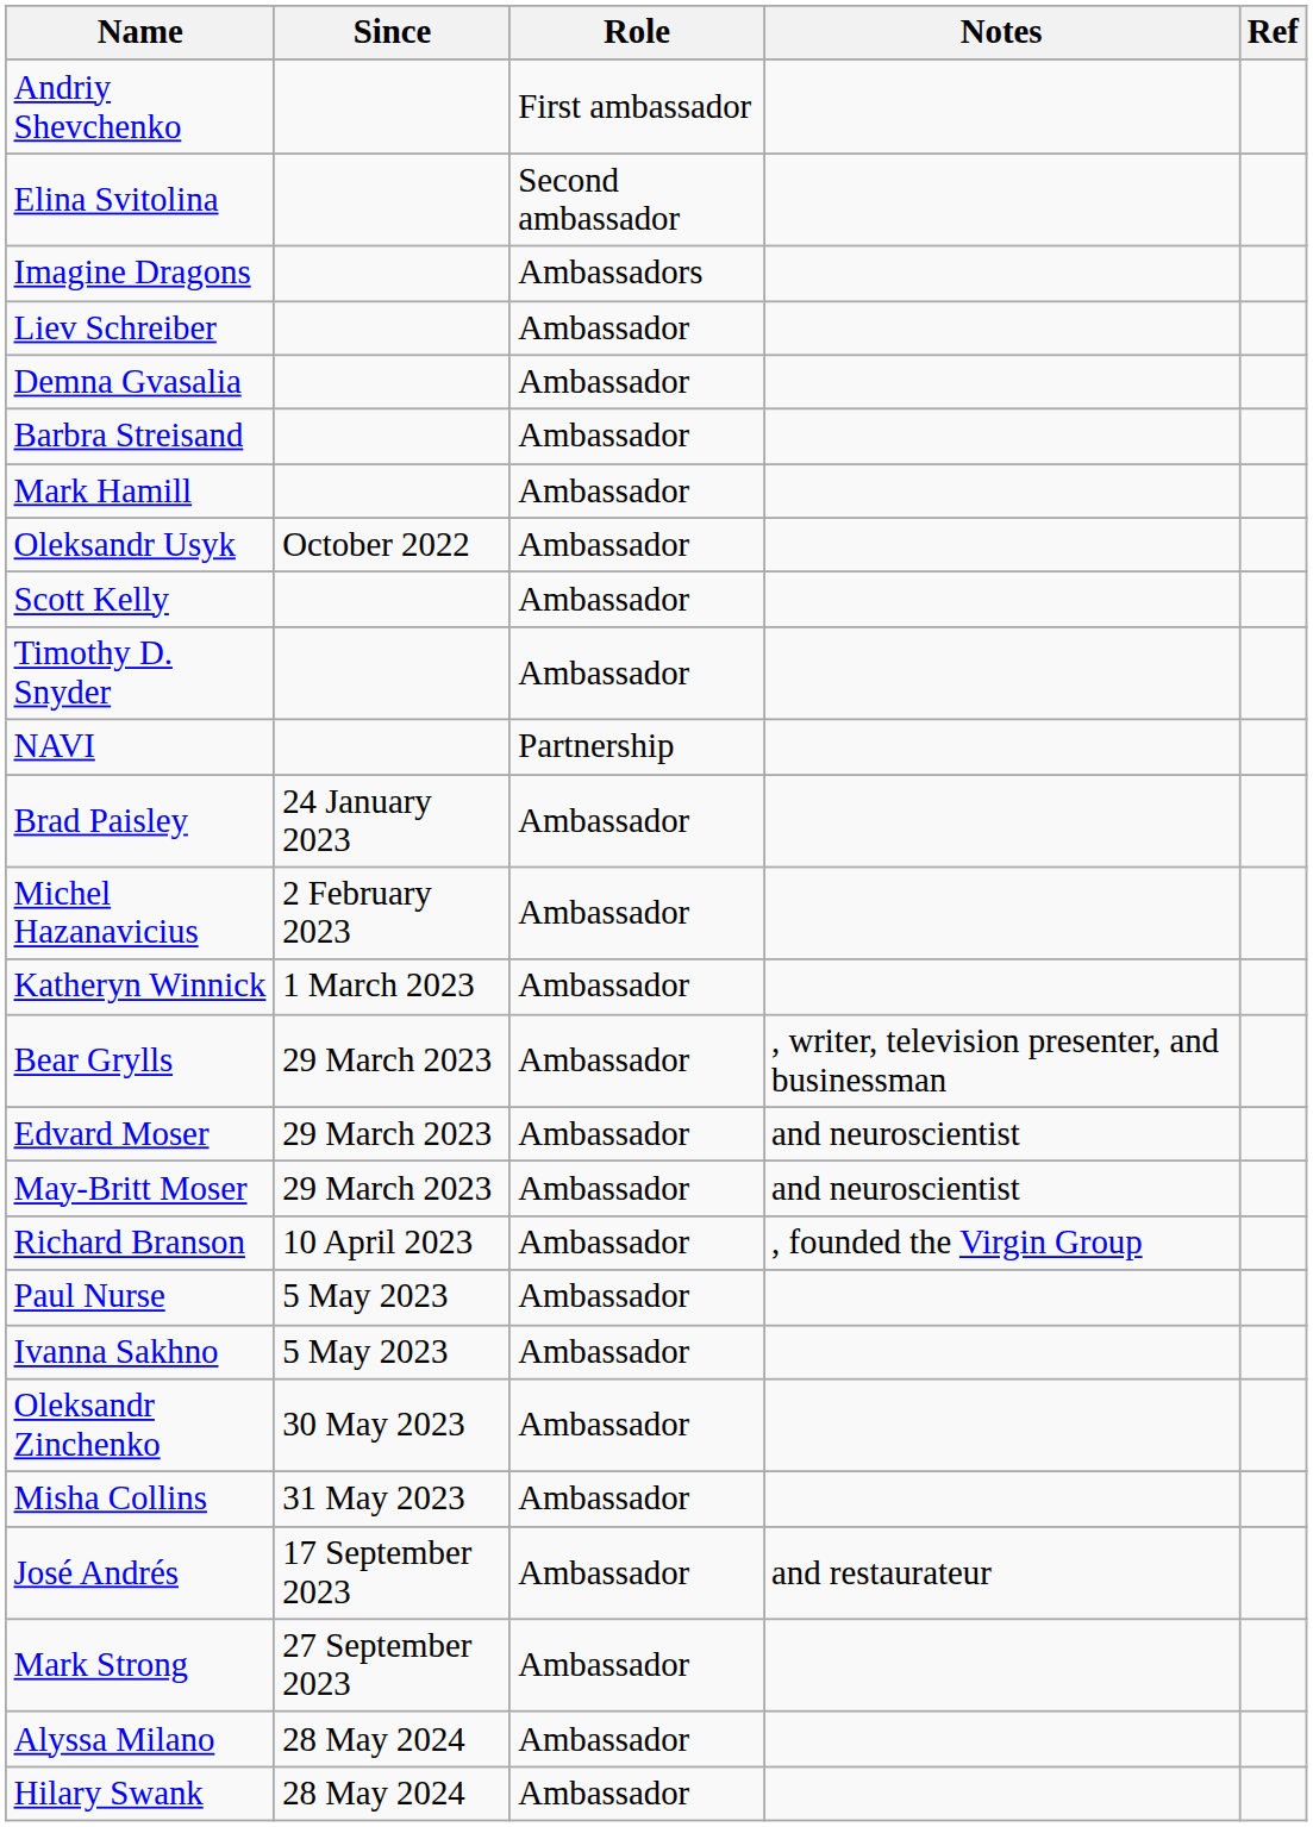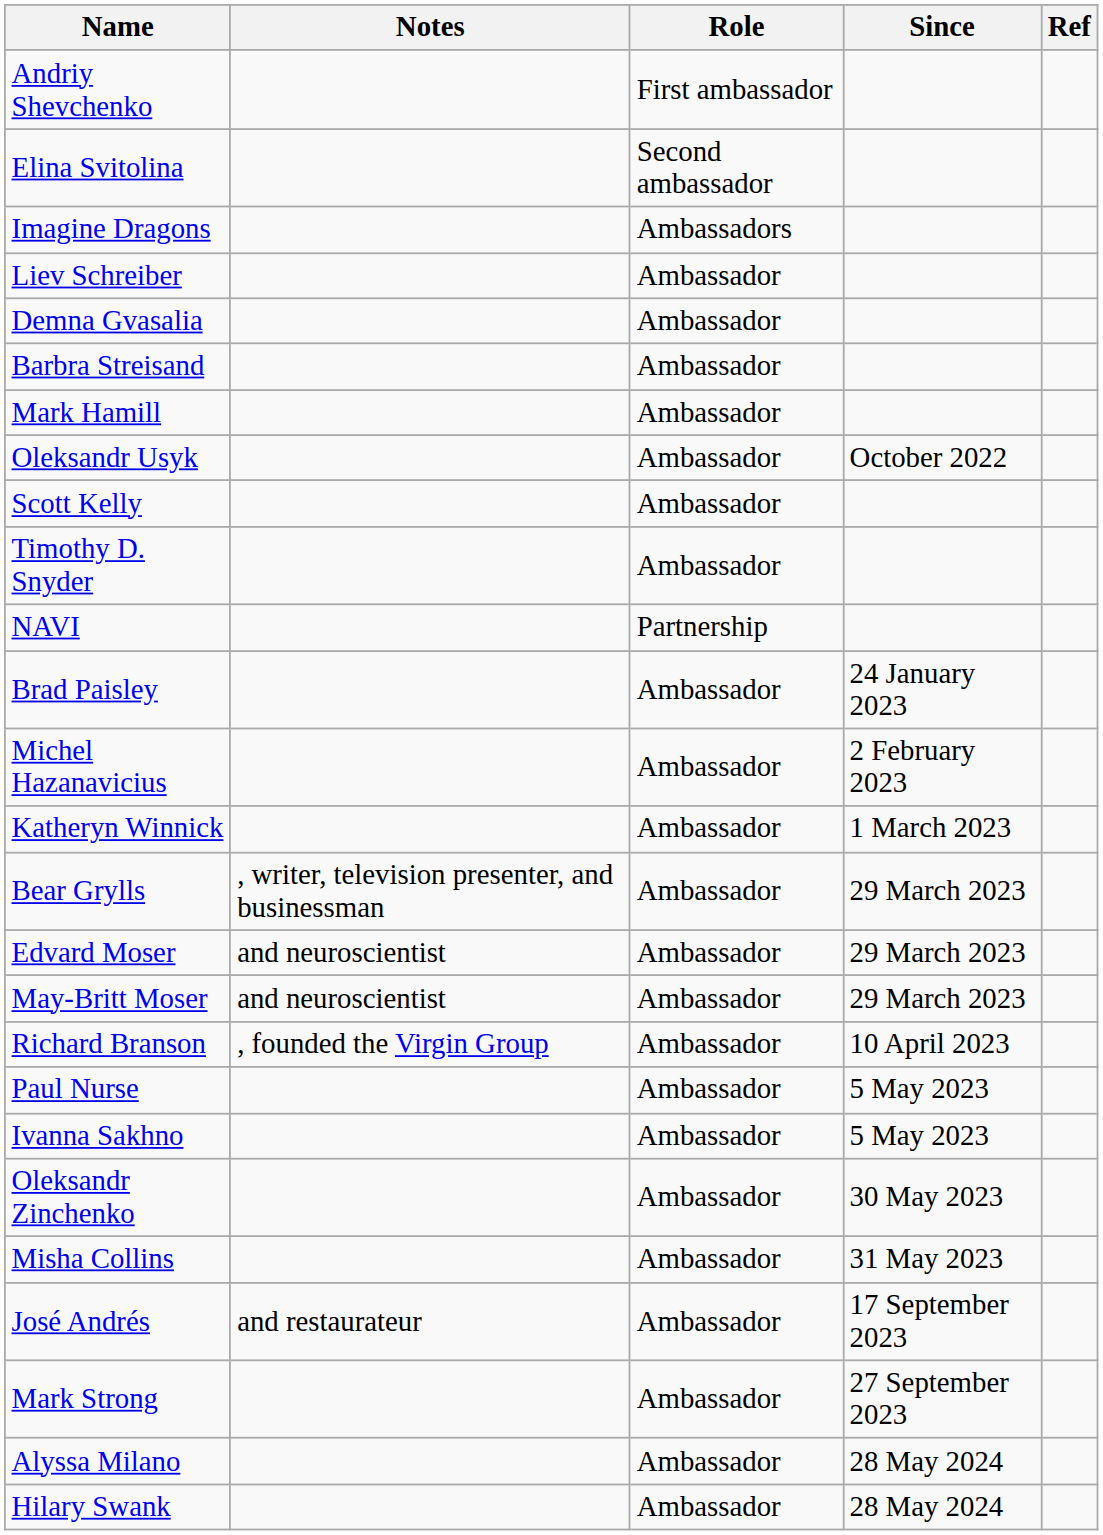columns swapped: Notes <-> Since
